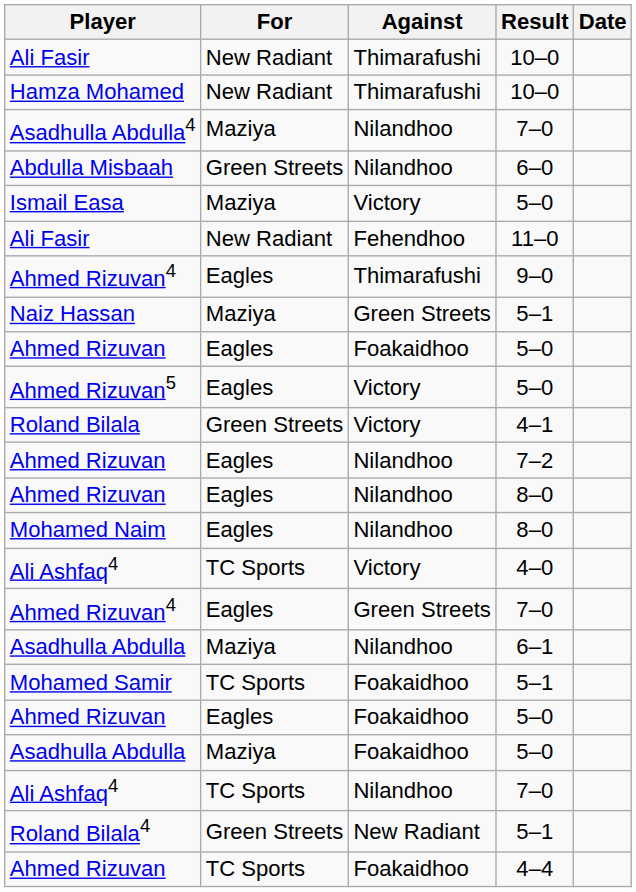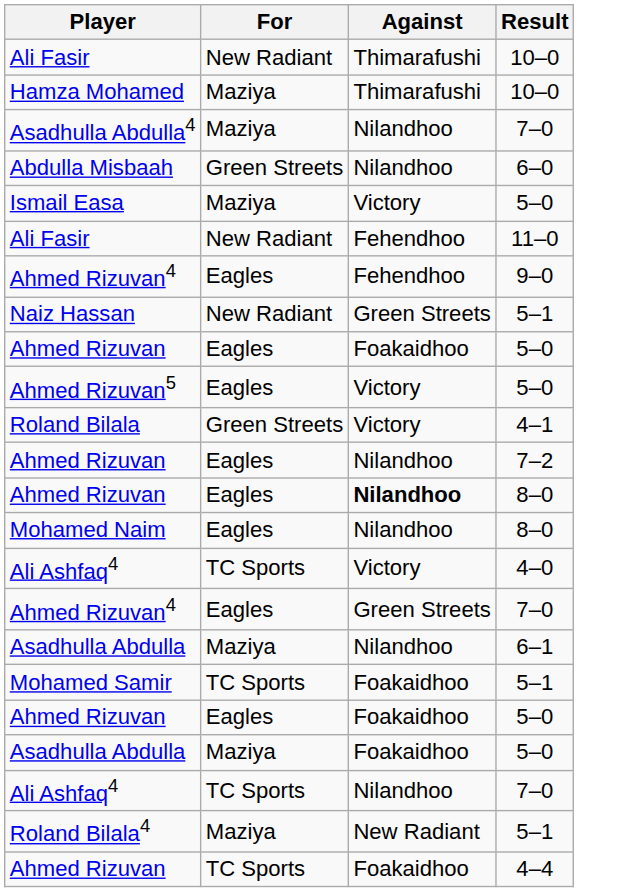- column: Date
Hamza Mohamed | For: New Radiant -> Maziya
Ahmed Rizuvan4 / 9–0 | Against: Thimarafushi -> Fehendhoo
Naiz Hassan | For: Maziya -> New Radiant
Ahmed Rizuvan / 8–0 | Against: normal -> bold
Roland Bilala4 | For: Green Streets -> Maziya
